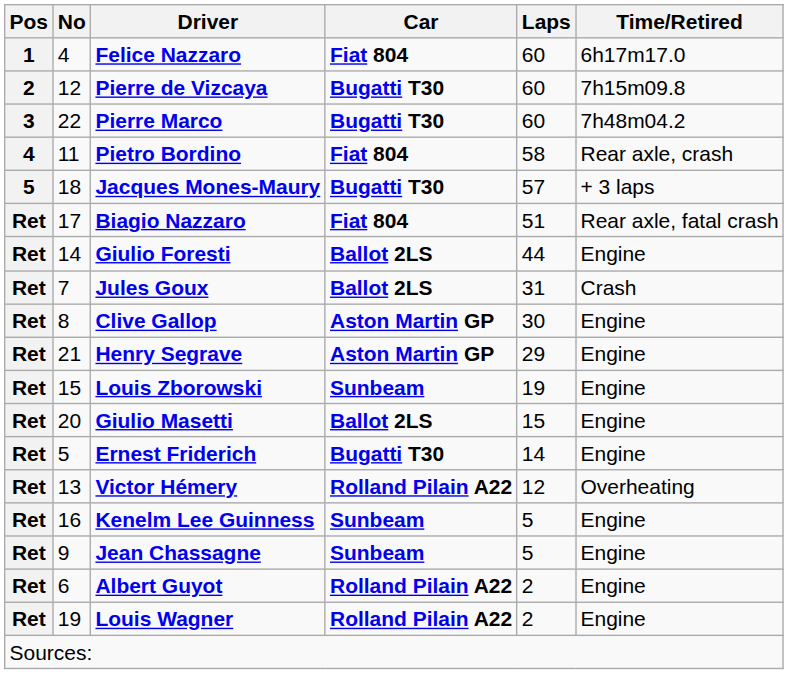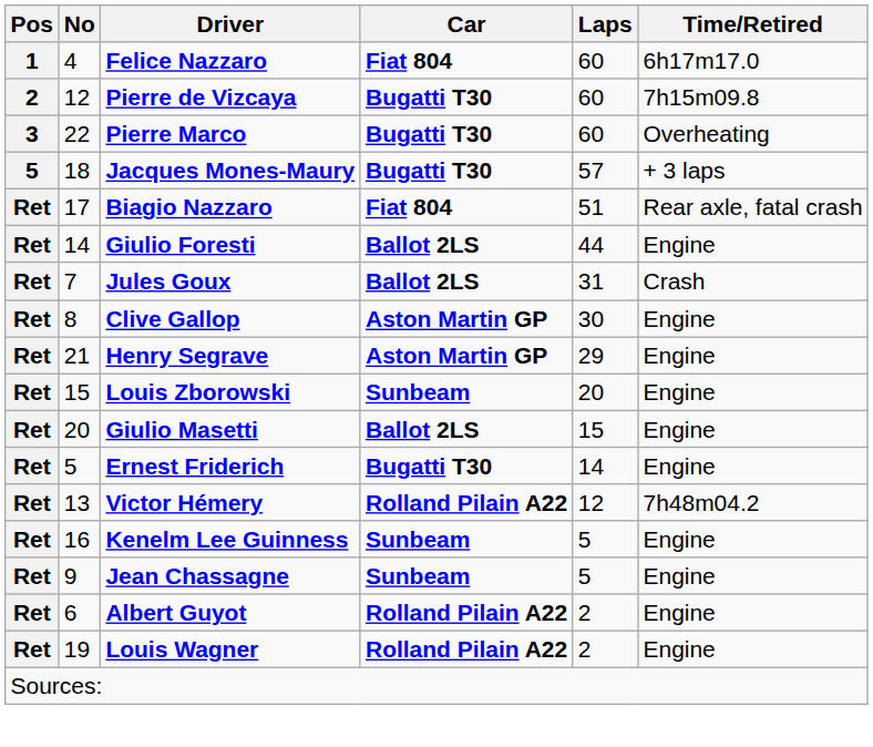Pierre Marco | Time/Retired: 7h48m04.2 -> Overheating
- row: 4 | 11 | Pietro Bordino | Fiat 804 | 58 | Rear axle, crash
Louis Zborowski | Laps: 19 -> 20
Victor Hémery | Time/Retired: Overheating -> 7h48m04.2
